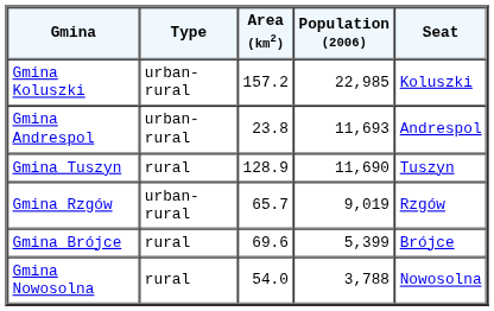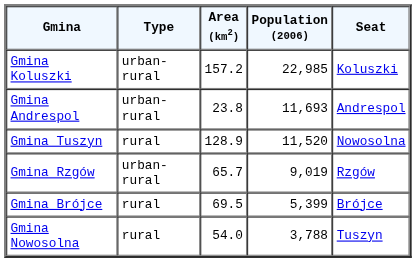Gmina Tuszyn | Population (2006): 11,690 -> 11,520
Gmina Tuszyn | Seat: Tuszyn -> Nowosolna
Gmina Brójce | Area (km2): 69.6 -> 69.5
Gmina Nowosolna | Seat: Nowosolna -> Tuszyn
